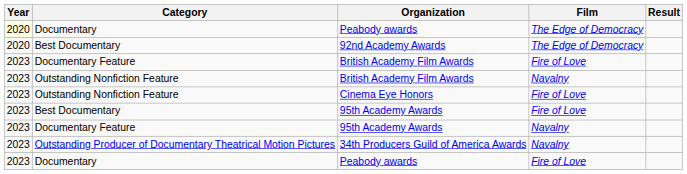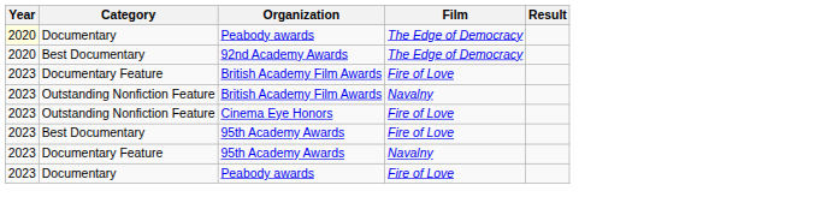- row: 2023 | Outstanding Producer of Documentary Theatrical Motion Pictures | 34th Producers Guild of America Awards | Navalny
